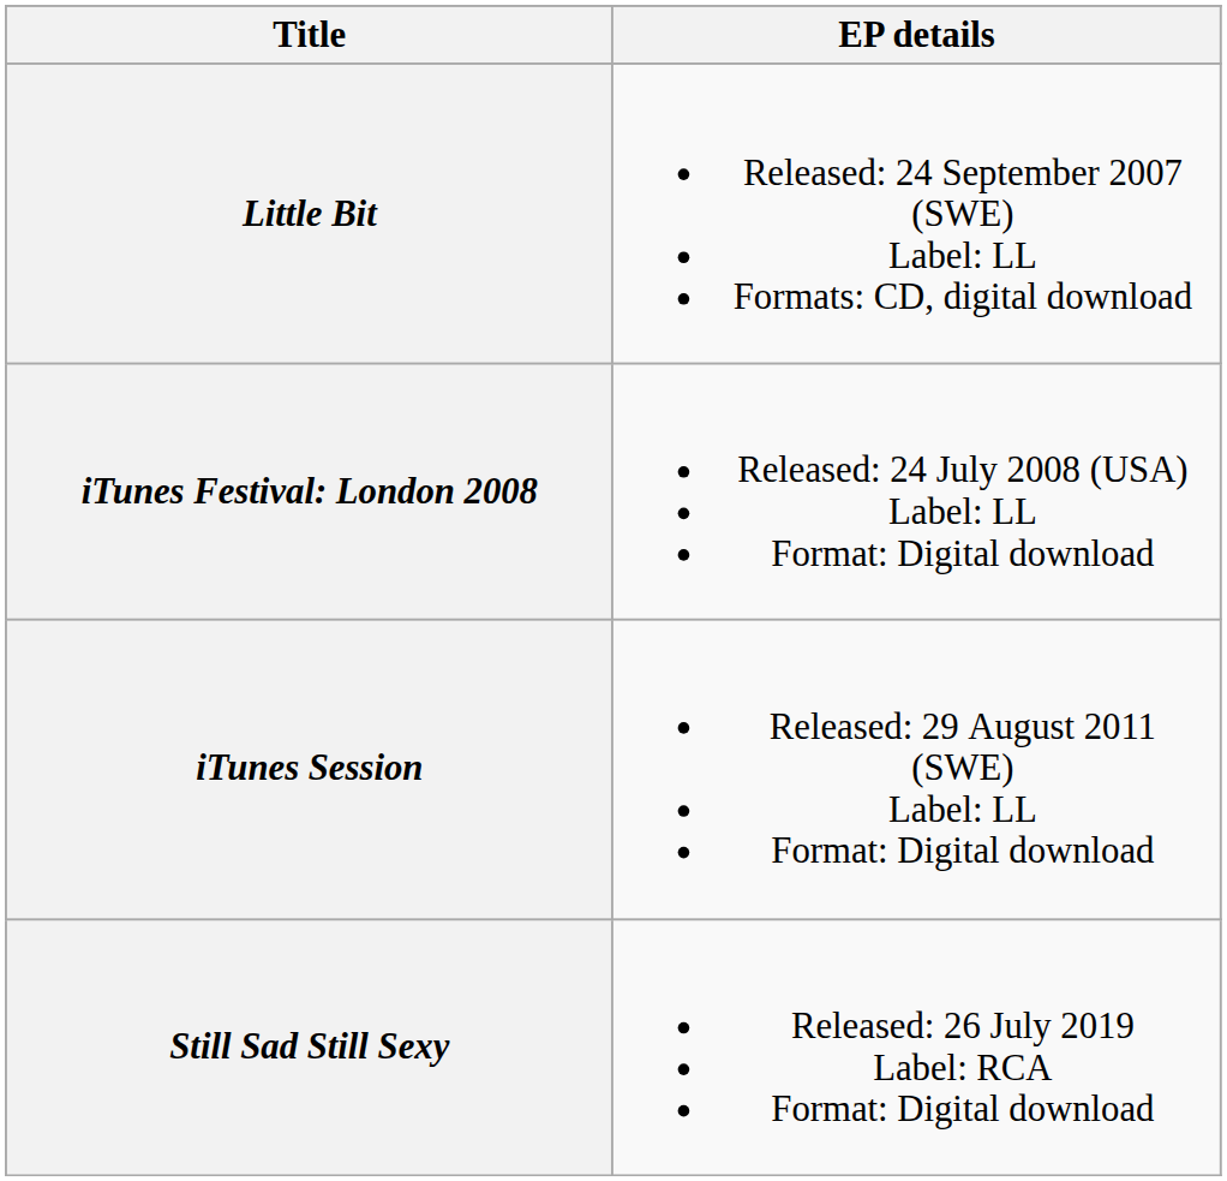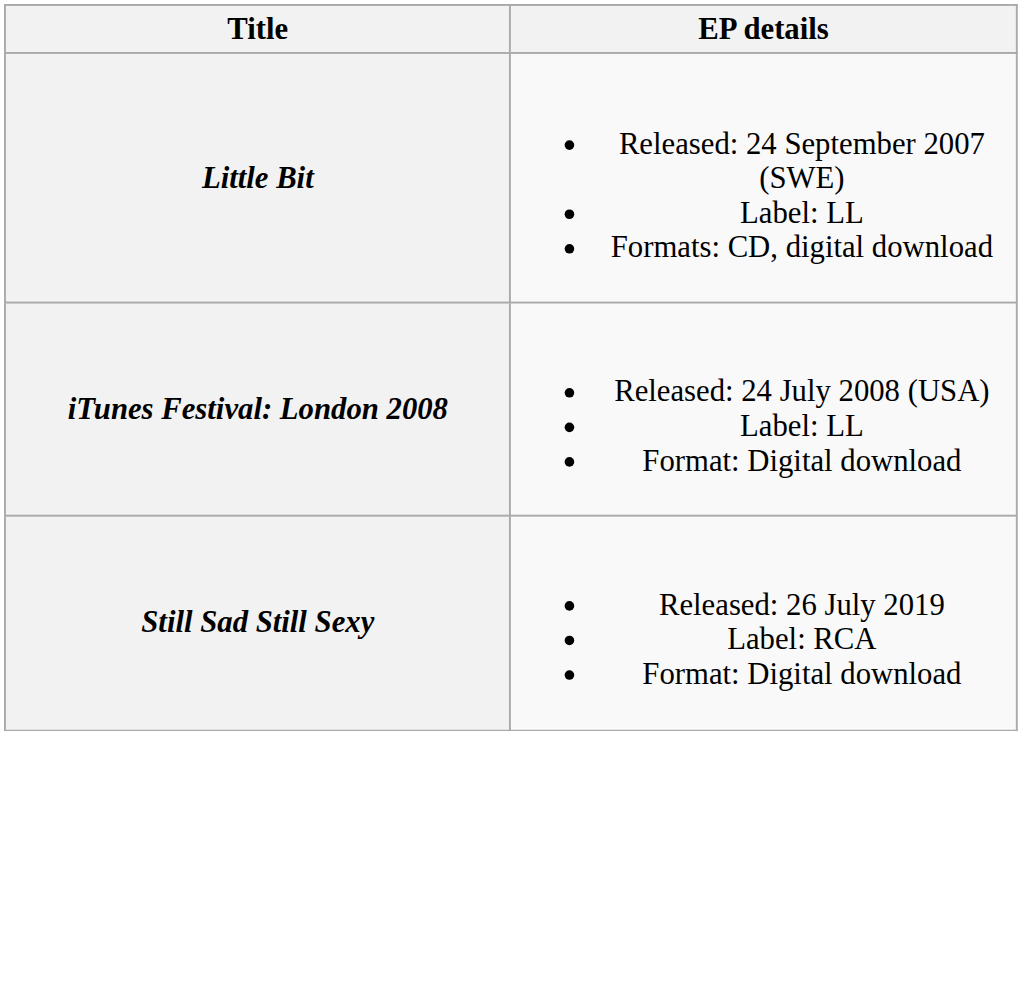- row: iTunes Session | Released: 29 August 2011 (SWE) Label: LL Format: Digital download
